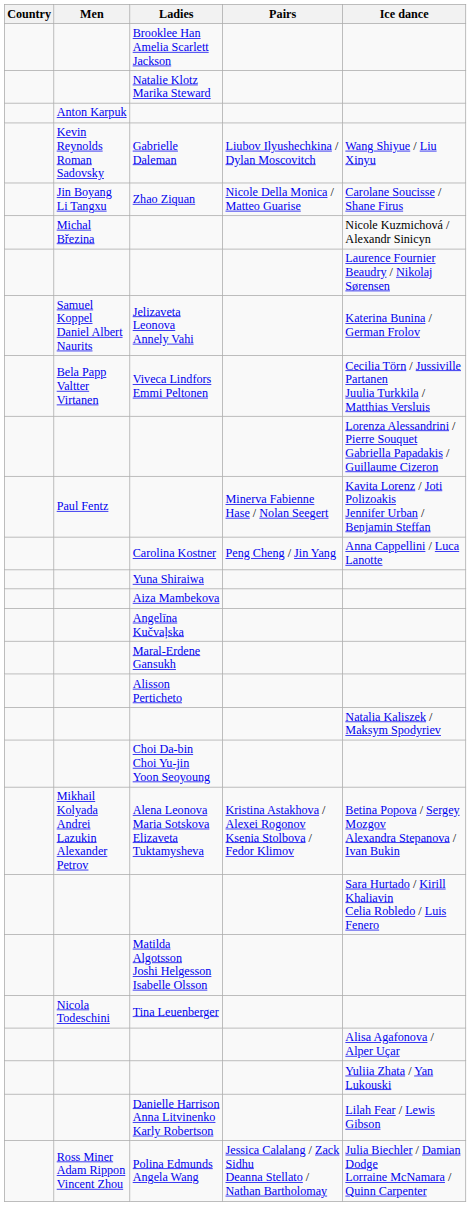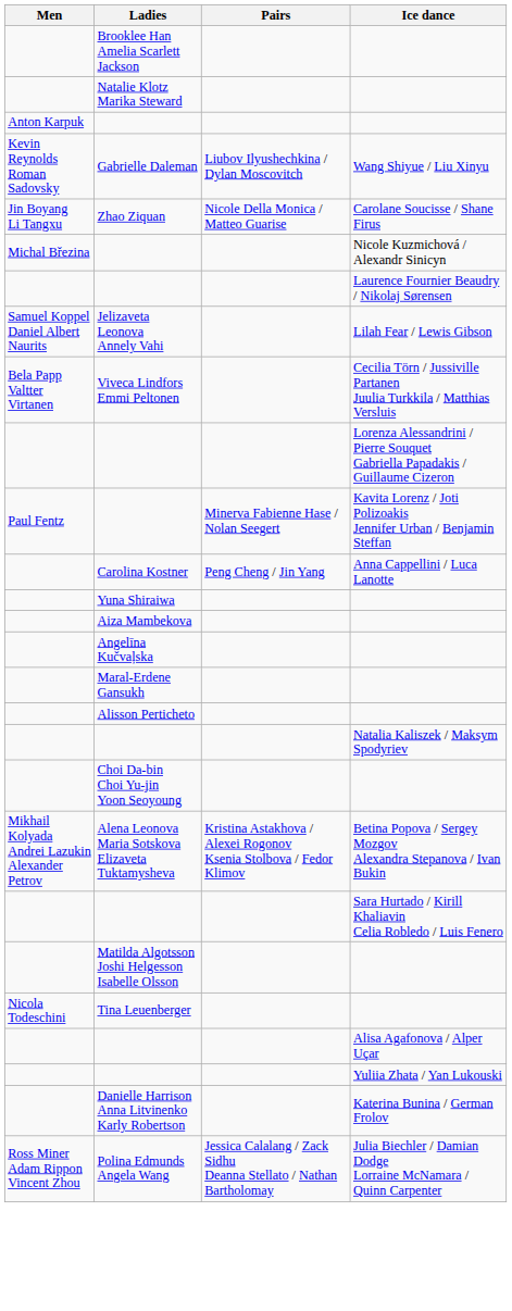- column: Country
Jelizaveta Leonova Annely Vahi | Ice dance: Katerina Bunina / German Frolov -> Lilah Fear / Lewis Gibson
Danielle Harrison Anna Litvinenko Karly Robertson | Ice dance: Lilah Fear / Lewis Gibson -> Katerina Bunina / German Frolov
